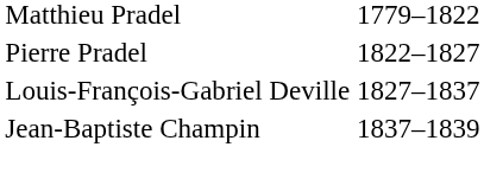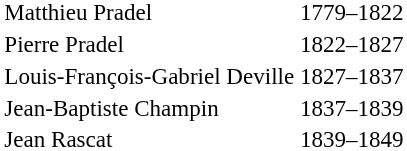+ row: Jean Rascat | 1839–1849
